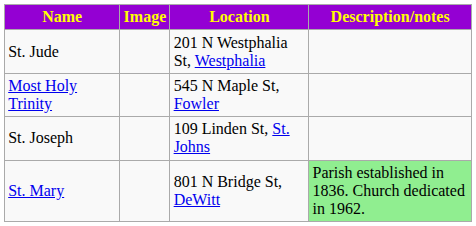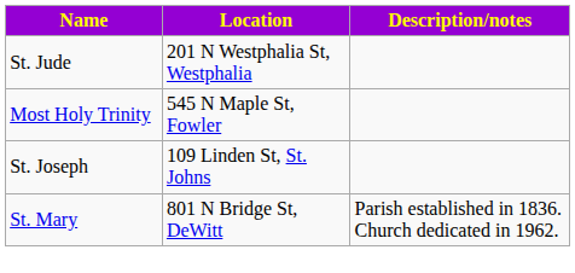- column: Image
St. Mary | Description/notes: lightgreen background -> no background
